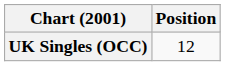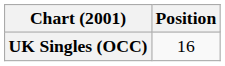UK Singles (OCC) | Position: 12 -> 16
